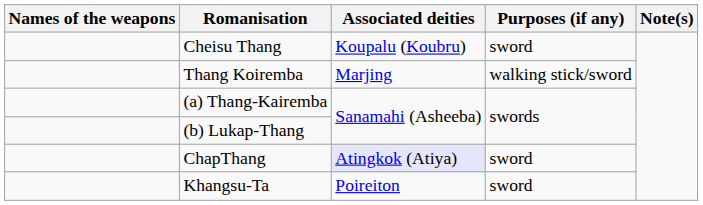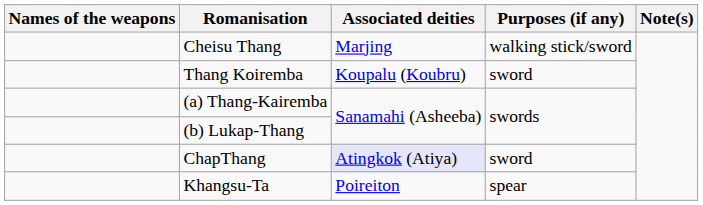Cheisu Thang | Associated deities: Koupalu (Koubru) -> Marjing
Cheisu Thang | Purposes (if any): sword -> walking stick/sword
Thang Koiremba | Associated deities: Marjing -> Koupalu (Koubru)
Thang Koiremba | Purposes (if any): walking stick/sword -> sword
Khangsu-Ta | Purposes (if any): sword -> spear
